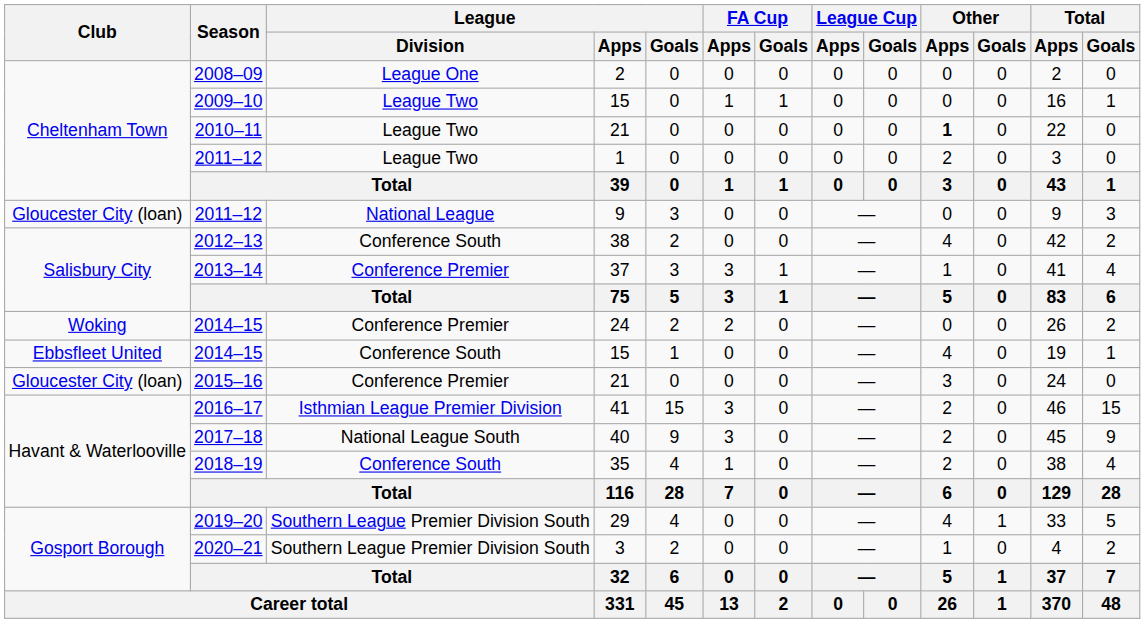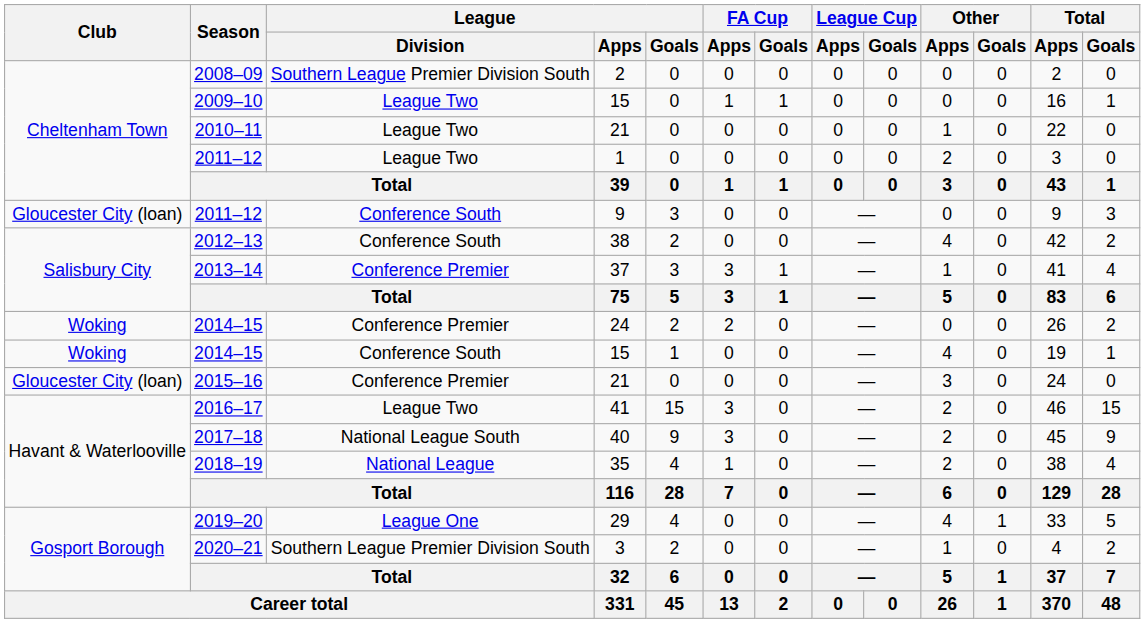2008–09 | League / Division: League One -> Southern League Premier Division South
2010–11 | Other / Apps: bold -> normal
2011–12 / 9 | League / Division: National League -> Conference South
2014–15 / 15 | Club: Ebbsfleet United -> Woking
2016–17 | League / Division: Isthmian League Premier Division -> League Two
2018–19 | League / Division: Conference South -> National League
2019–20 | League / Division: Southern League Premier Division South -> League One
